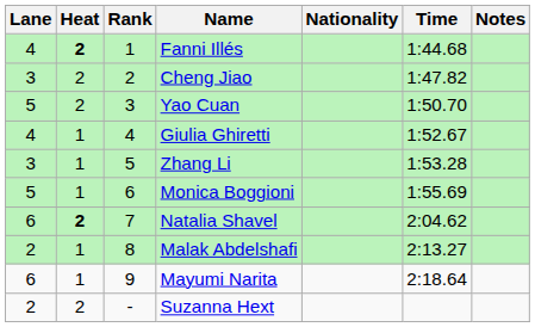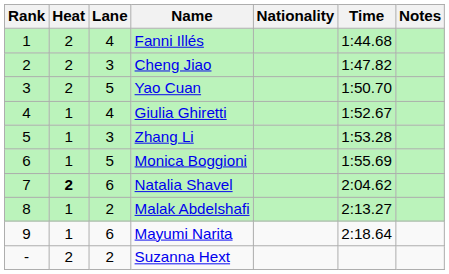columns swapped: Rank <-> Lane
Fanni Illés | Heat: bold -> normal
